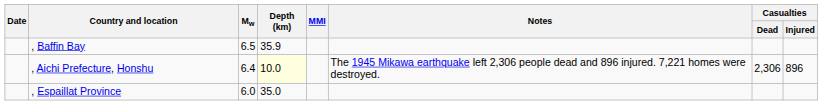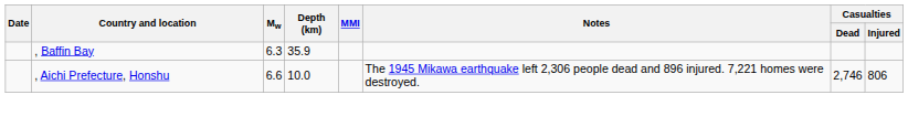, Baffin Bay | Mw: 6.5 -> 6.3
, Aichi Prefecture, Honshu | Mw: 6.4 -> 6.6
, Aichi Prefecture, Honshu | Depth (km): lightyellow background -> no background
, Aichi Prefecture, Honshu | Casualties / Dead: 2,306 -> 2,746
, Aichi Prefecture, Honshu | Casualties / Injured: 896 -> 806
- row: , Espaillat Province | 6.0 | 35.0
